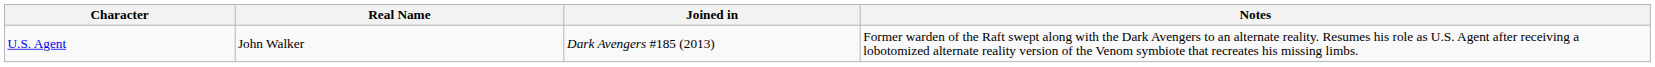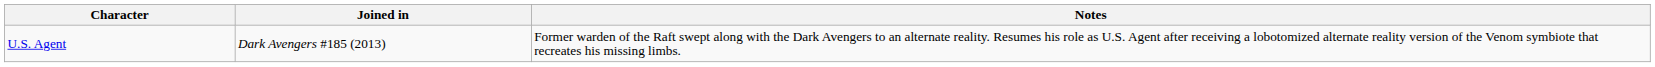- column: Real Name | John Walker
